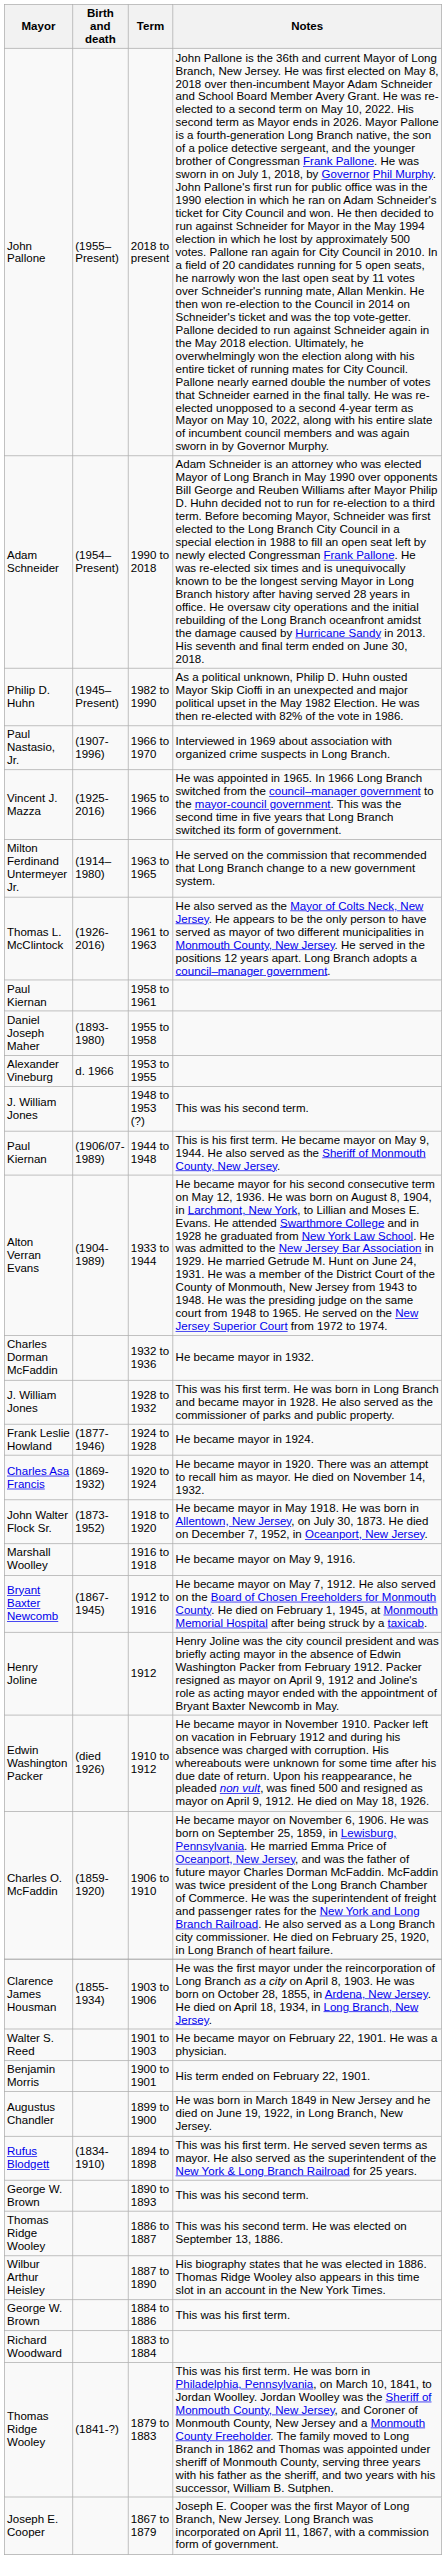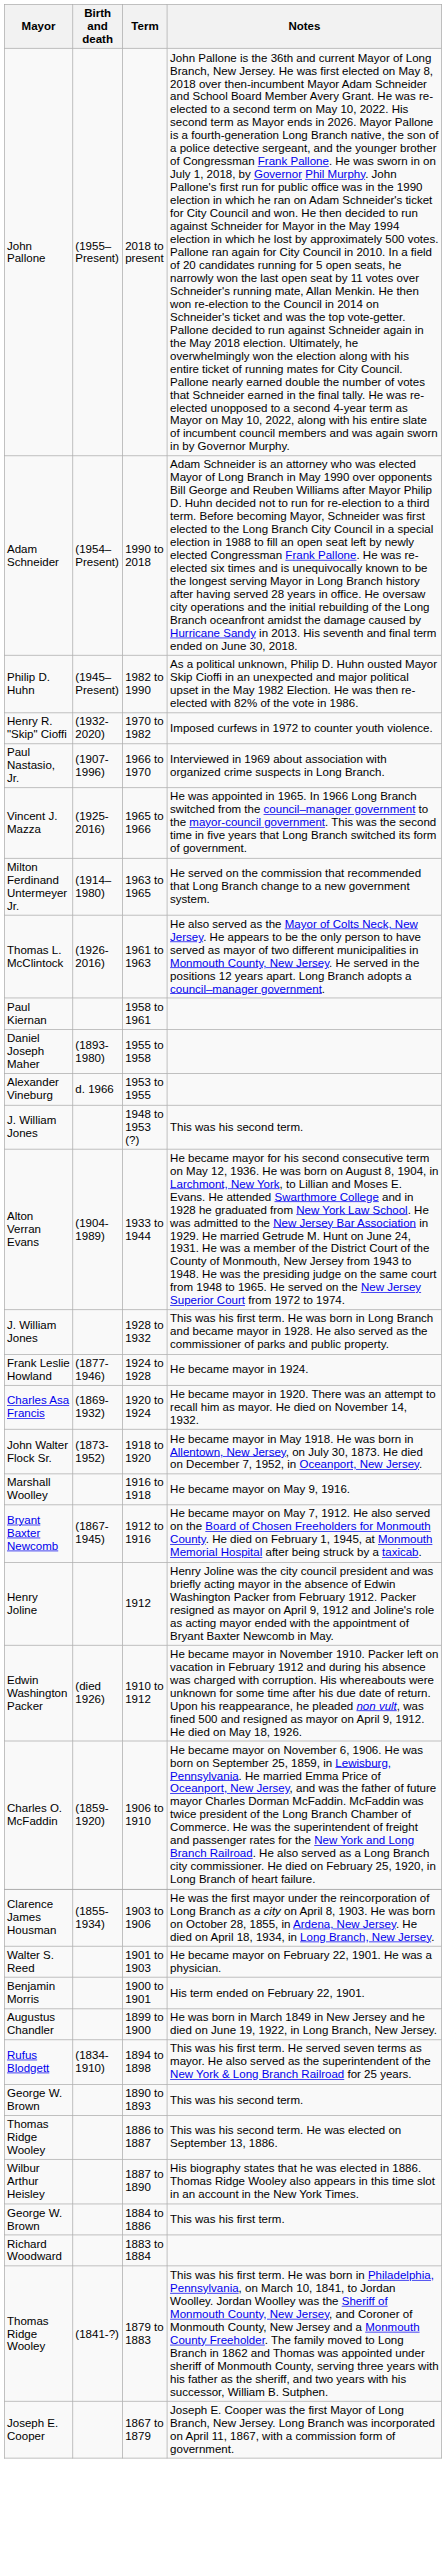+ row: Henry R. "Skip" Cioffi | (1932-2020) | 1970 to 1982 | Imposed curfews in 1972 to counter youth violence.
- row: Paul Kiernan | (1906/07-1989) | 1944 to 1948 | This is his first term. He became mayor on May 9, 1944. He also served as the Sheriff of Monmouth County, New Jersey.
- row: Charles Dorman McFaddin | 1932 to 1936 | He became mayor in 1932.
